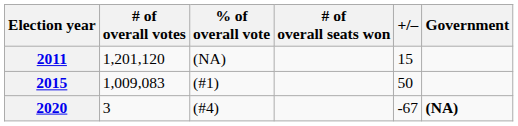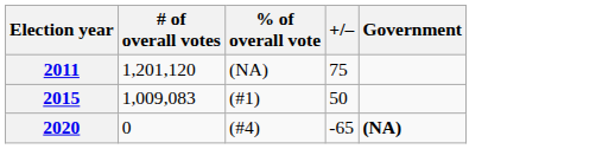- column: # of overall seats won
2011 | +/–: 15 -> 75
2020 | # of overall votes: 3 -> 0
2020 | +/–: -67 -> -65
